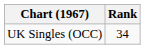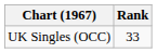UK Singles (OCC) | Rank: 34 -> 33
